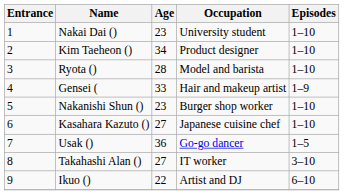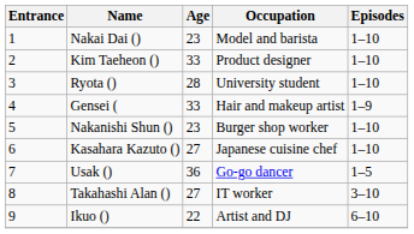Nakai Dai () | Occupation: University student -> Model and barista
Kim Taeheon () | Age: 34 -> 33
Ryota () | Occupation: Model and barista -> University student
